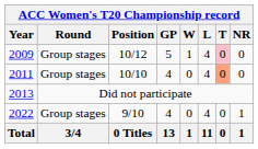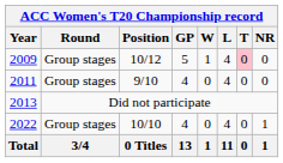2011 | Position: 10/10 -> 9/10
2011 | T: lightsalmon background -> no background
2022 | Position: 9/10 -> 10/10
